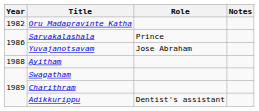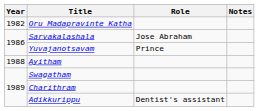Sarvakalashala | Role: Prince -> Jose Abraham
Yuvajanotsavam | Role: Jose Abraham -> Prince
